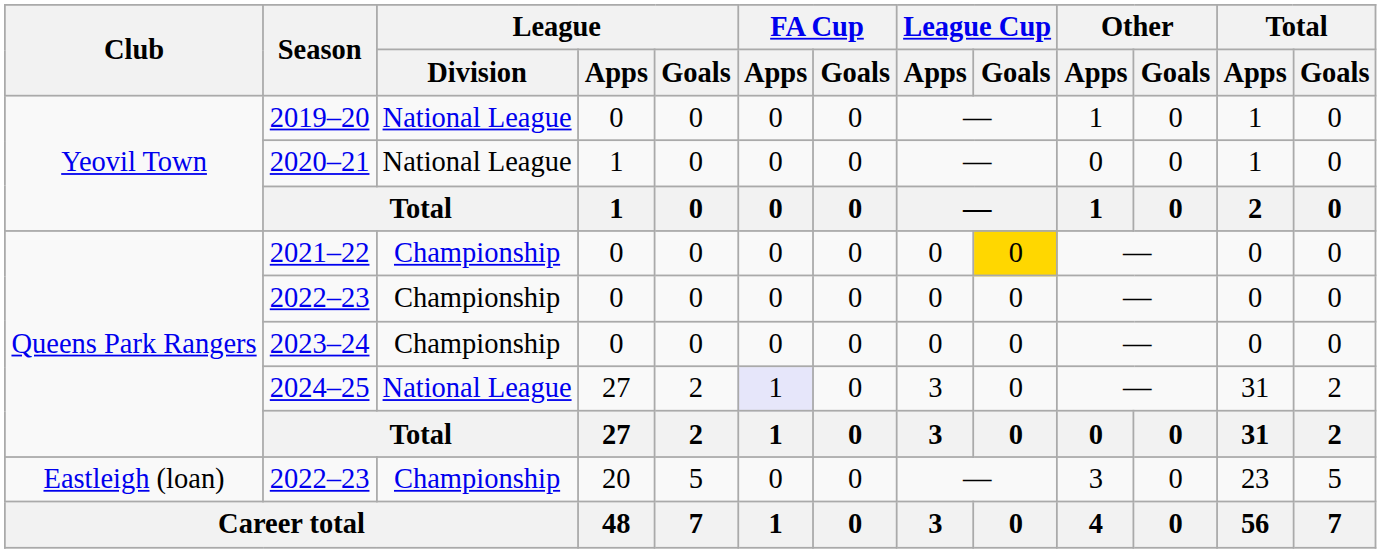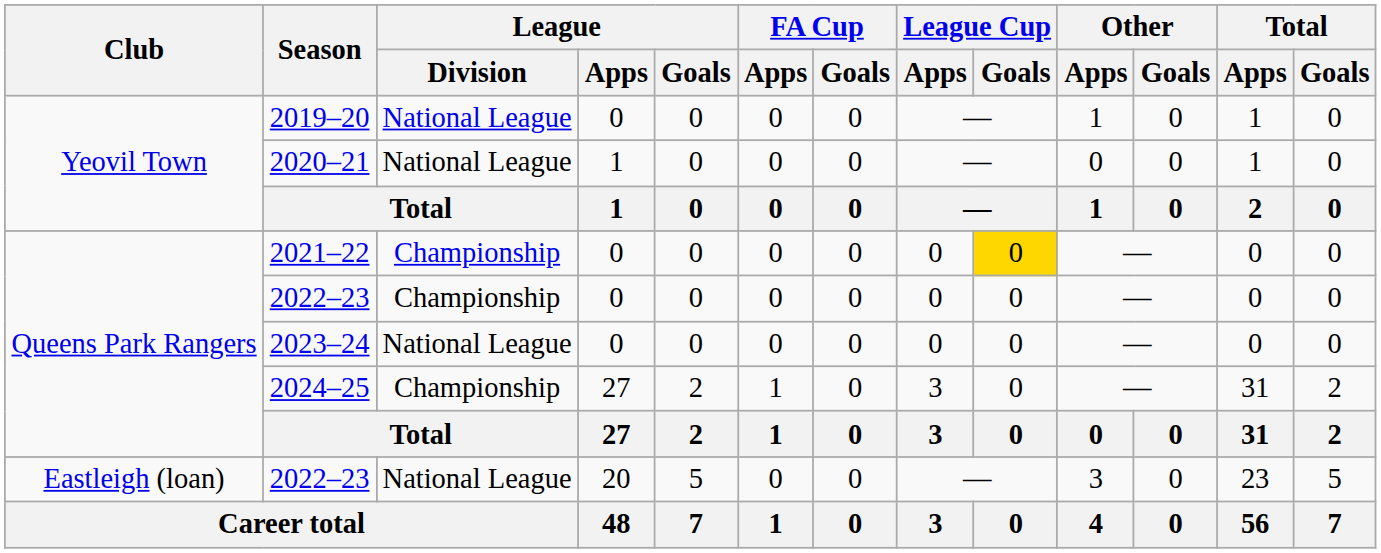2023–24 | League / Division: Championship -> National League
2024–25 | League / Division: National League -> Championship
2024–25 | FA Cup / Apps: lavender background -> no background
2022–23 / 20 | League / Division: Championship -> National League
